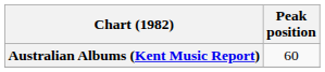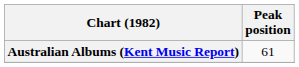Australian Albums (Kent Music Report) | Peak position: 60 -> 61
